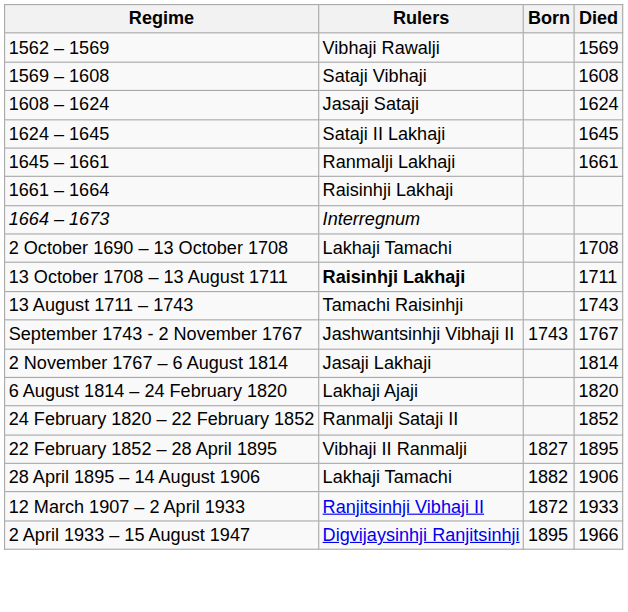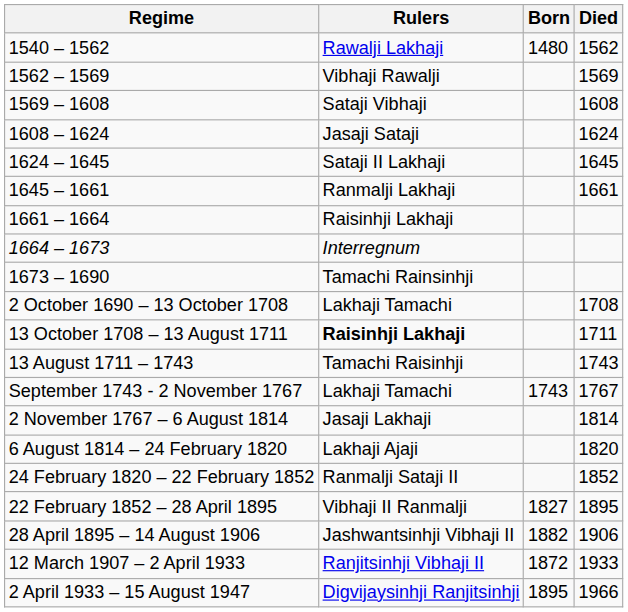+ row: 1540 – 1562 | Rawalji Lakhaji | 1480 | 1562
+ row: 1673 – 1690 | Tamachi Rainsinhji
September 1743 - 2 November 1767 | Rulers: Jashwantsinhji Vibhaji II -> Lakhaji Tamachi
28 April 1895 – 14 August 1906 | Rulers: Lakhaji Tamachi -> Jashwantsinhji Vibhaji II
